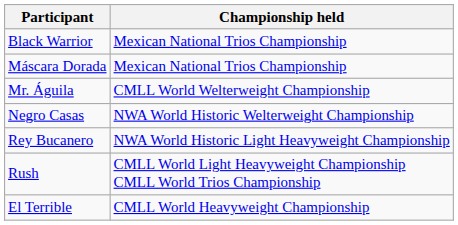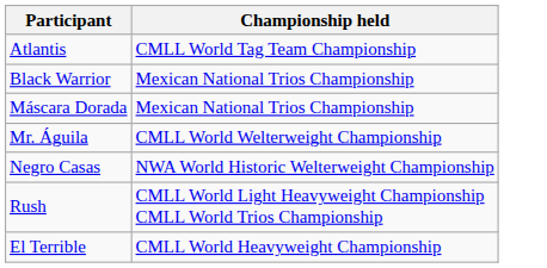+ row: Atlantis | CMLL World Tag Team Championship
- row: Rey Bucanero | NWA World Historic Light Heavyweight Championship
